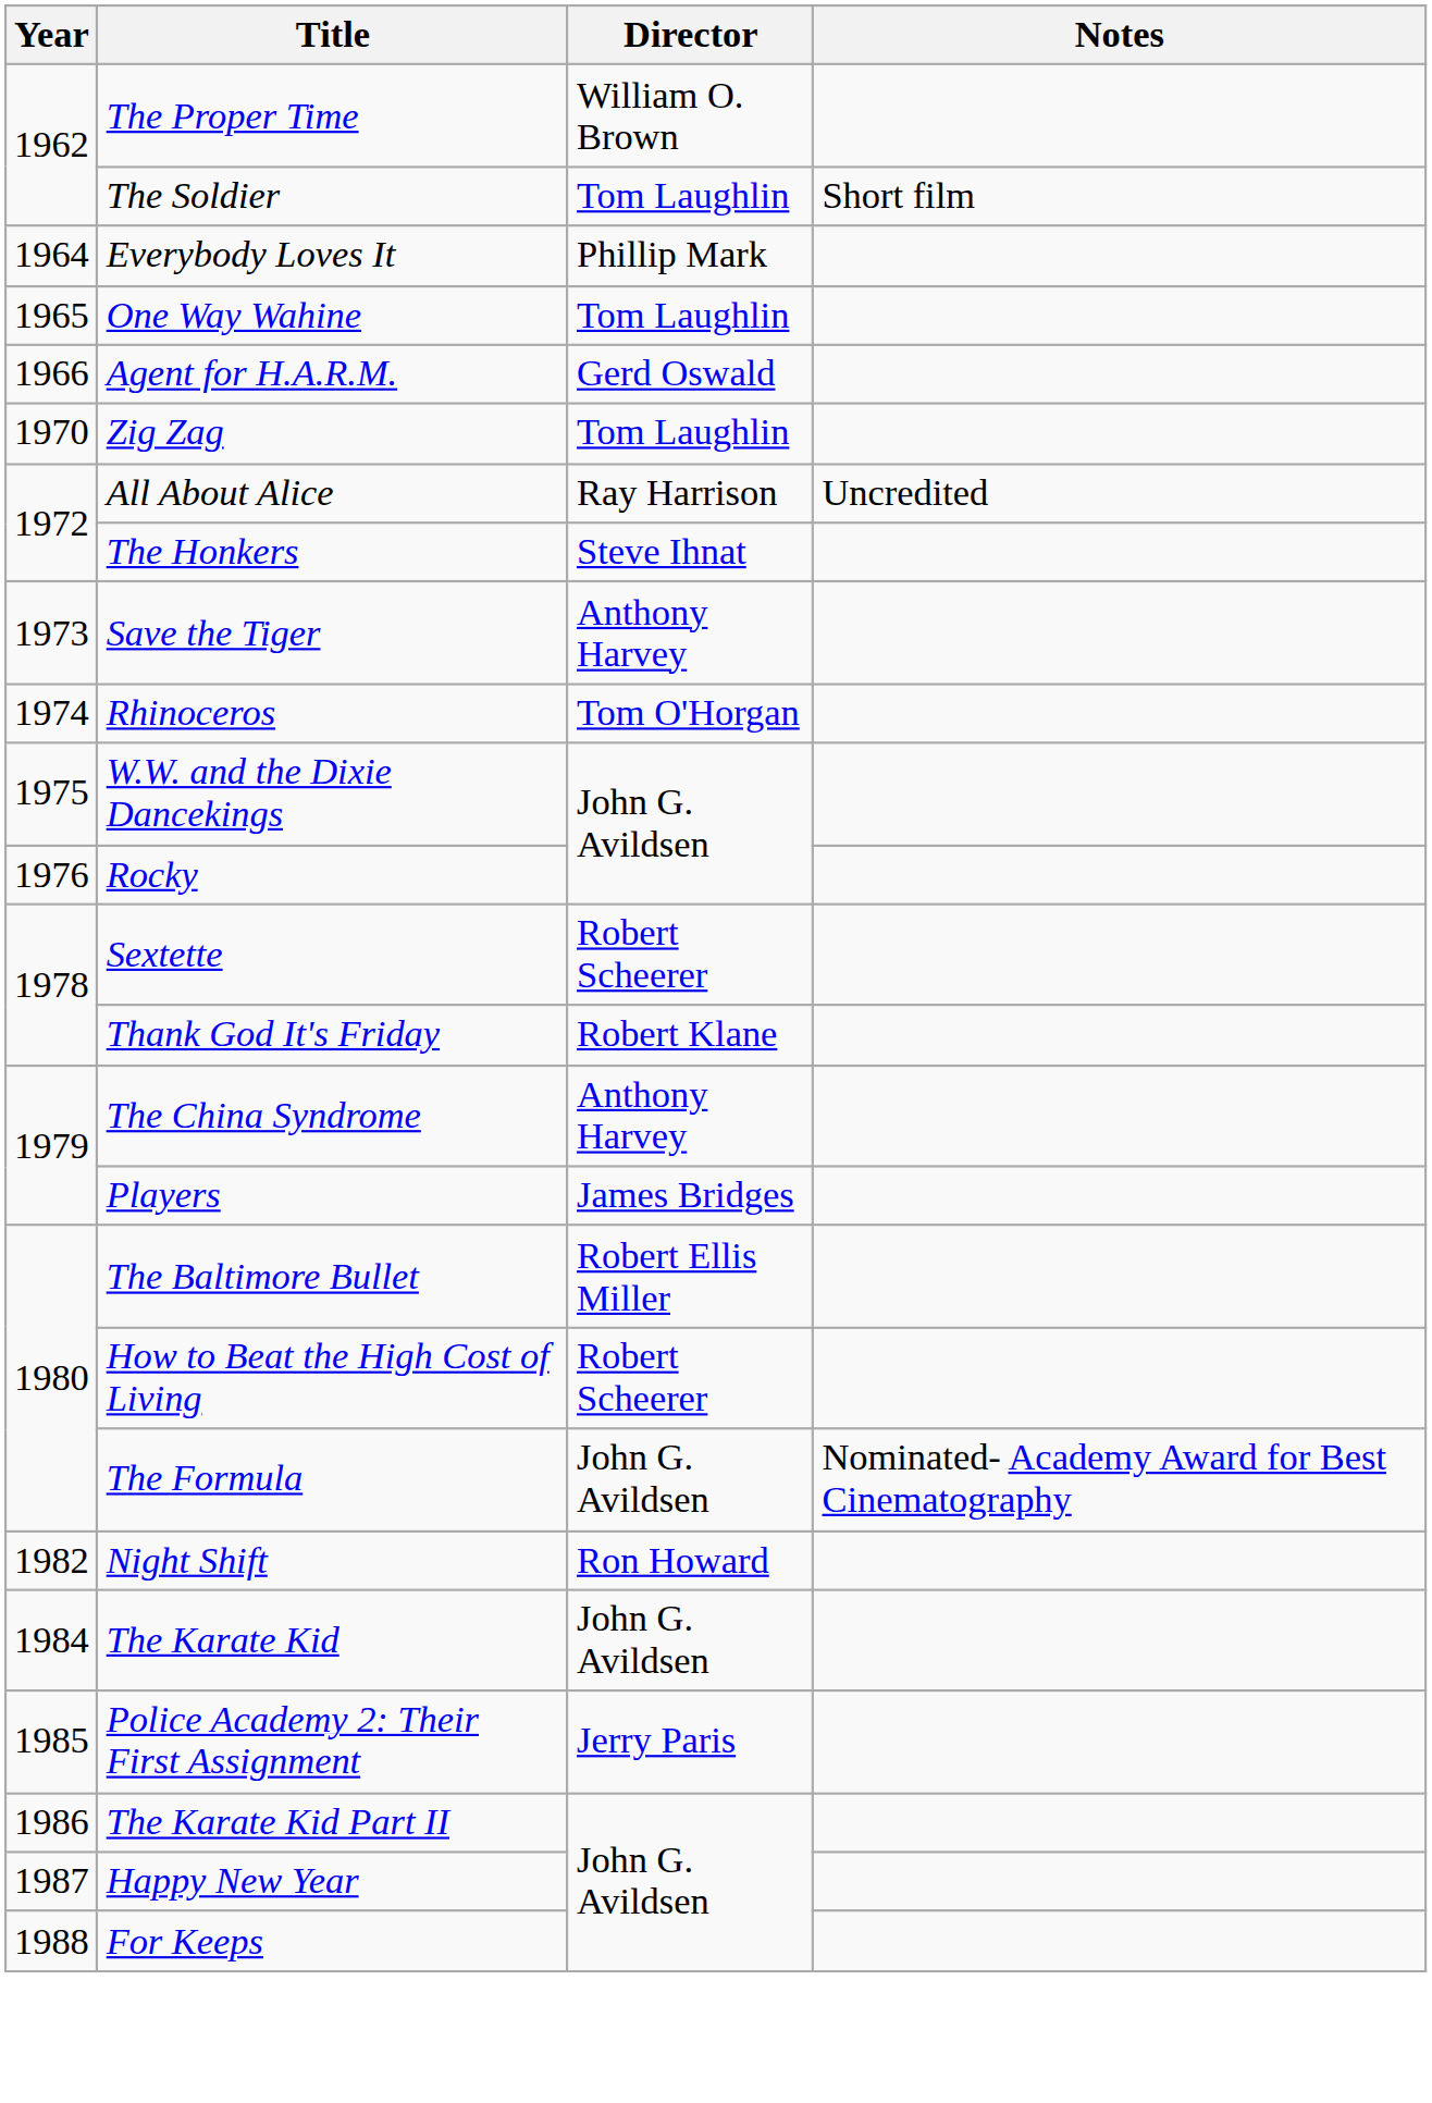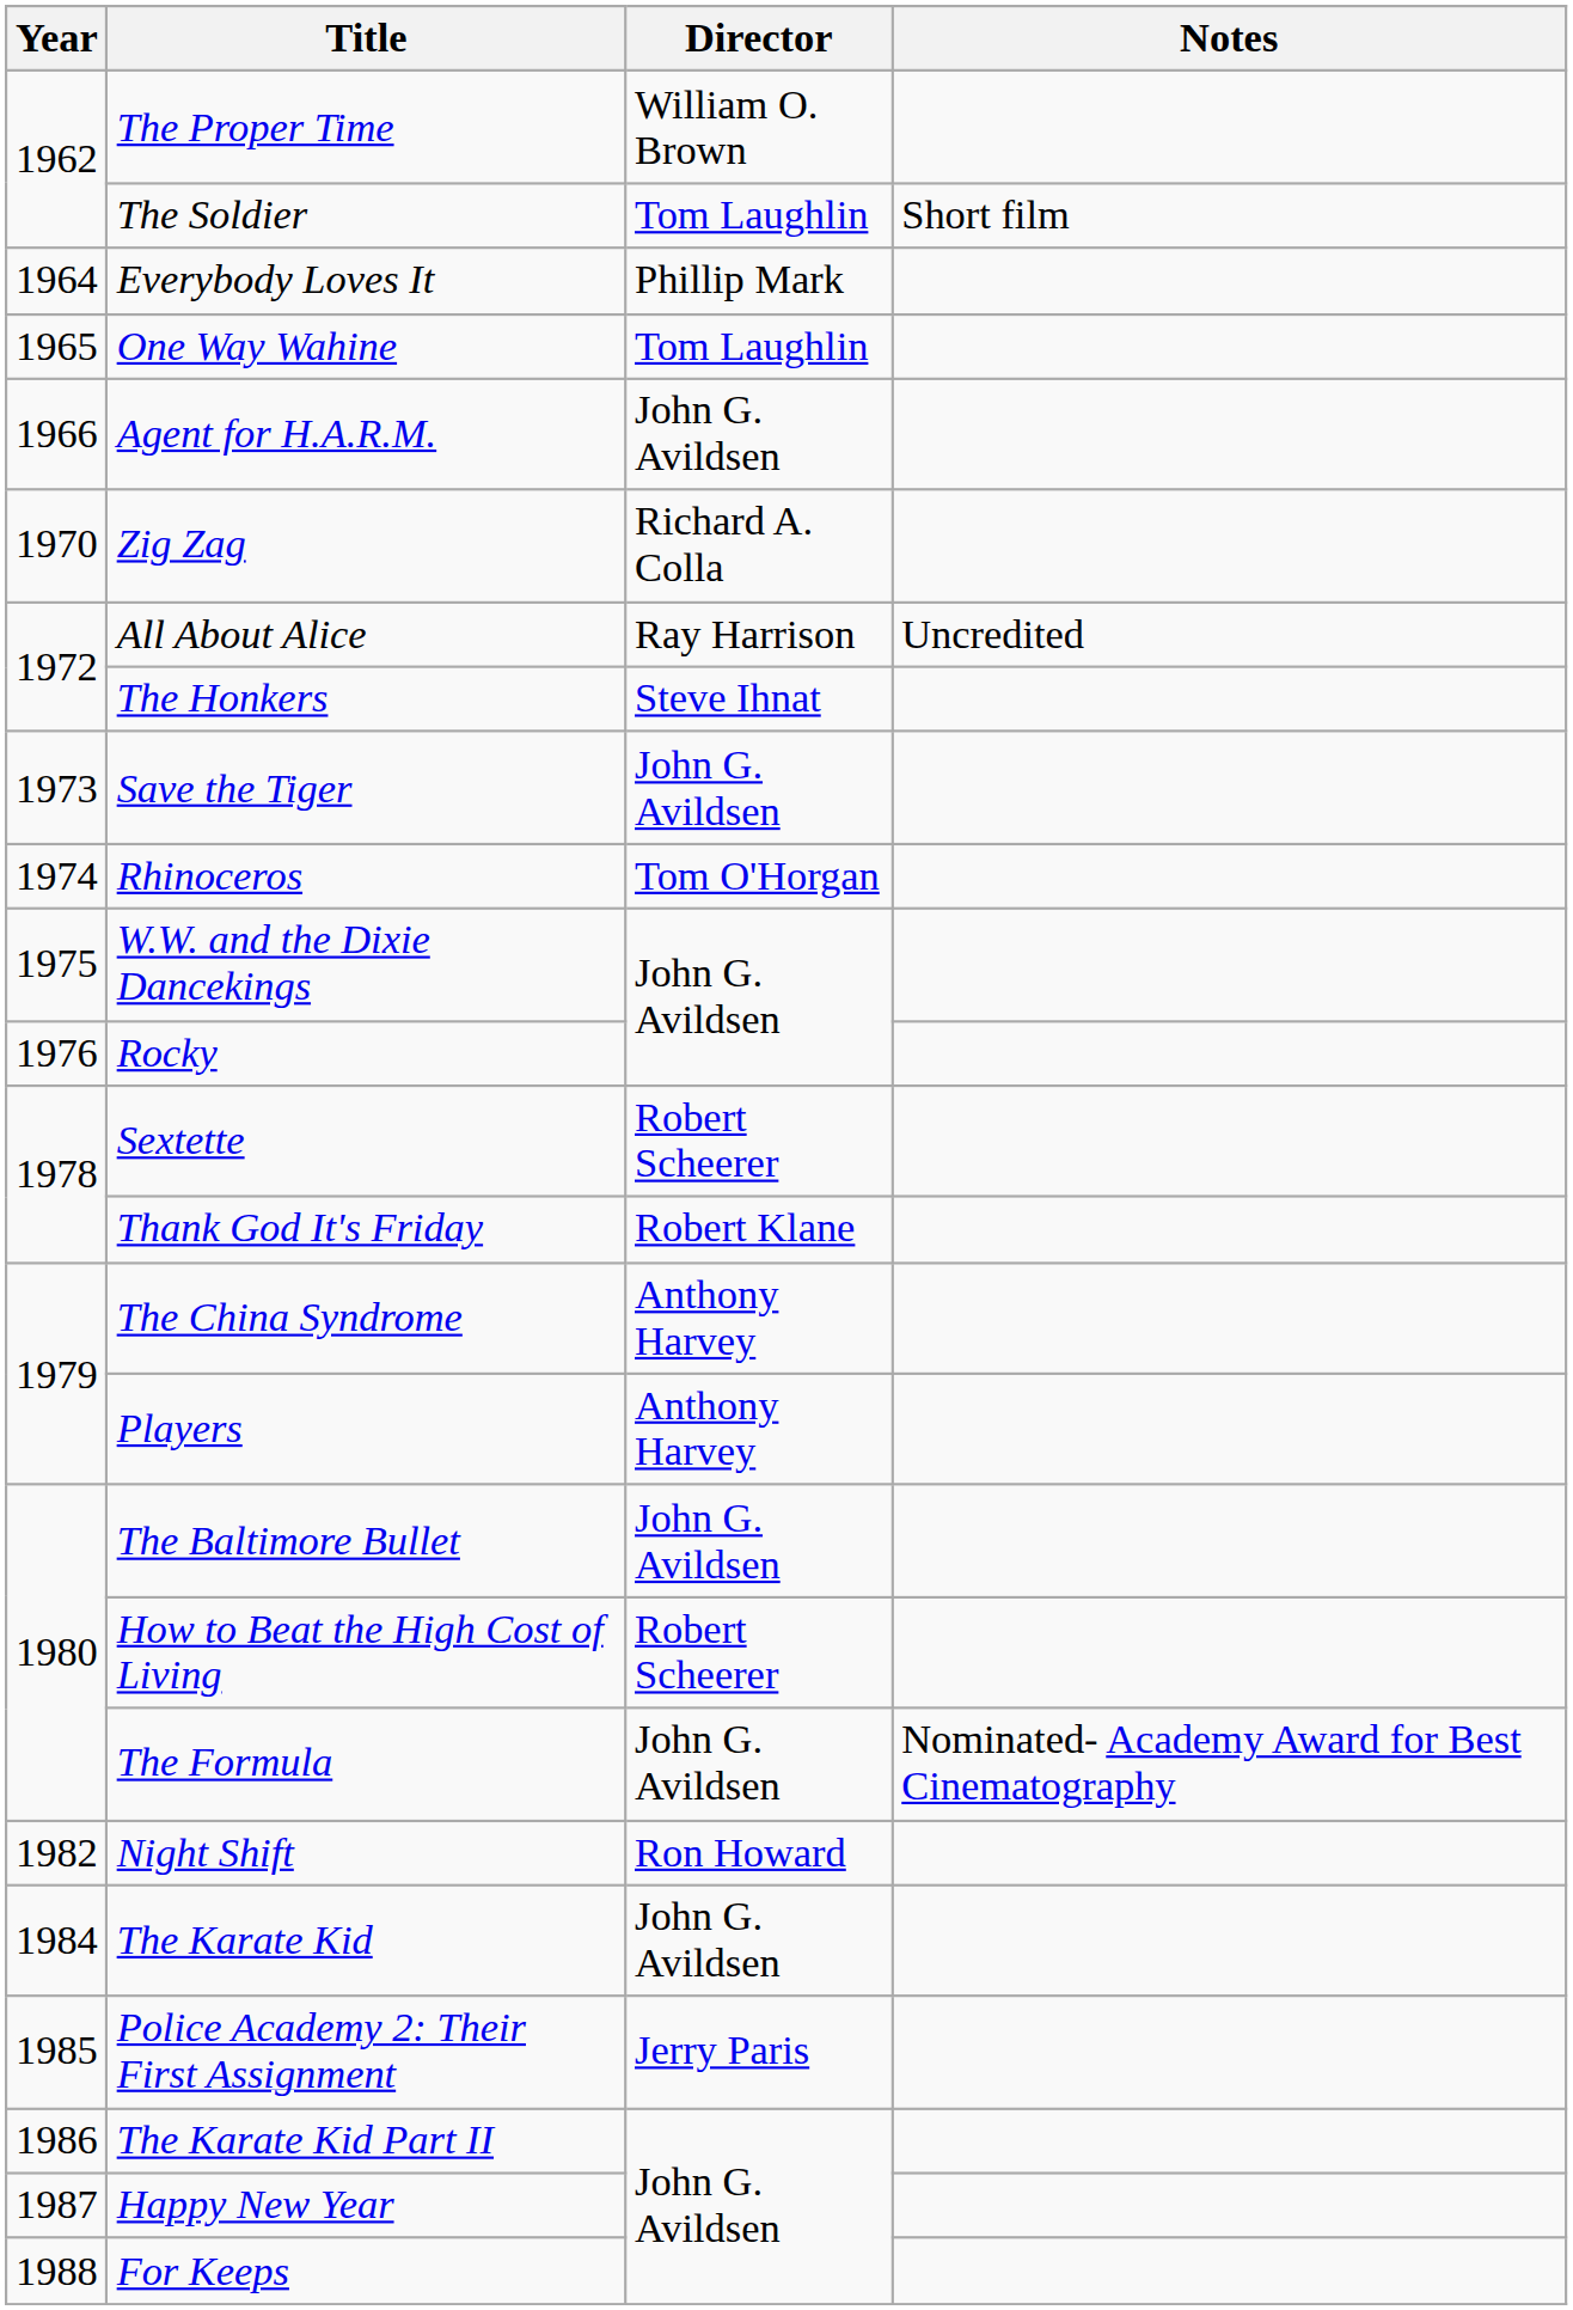Agent for H.A.R.M. | Director: Gerd Oswald -> John G. Avildsen
Zig Zag | Director: Tom Laughlin -> Richard A. Colla
Save the Tiger | Director: Anthony Harvey -> John G. Avildsen
Players | Director: James Bridges -> Anthony Harvey
The Baltimore Bullet | Director: Robert Ellis Miller -> John G. Avildsen
